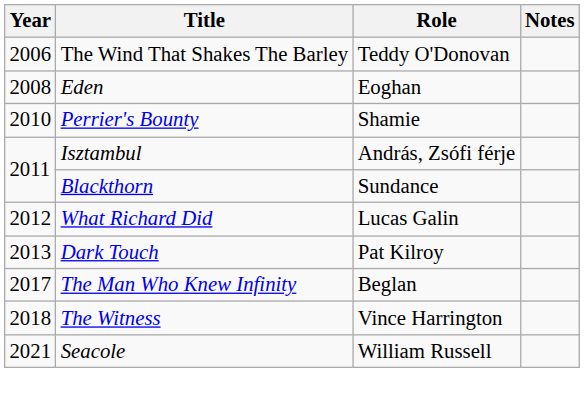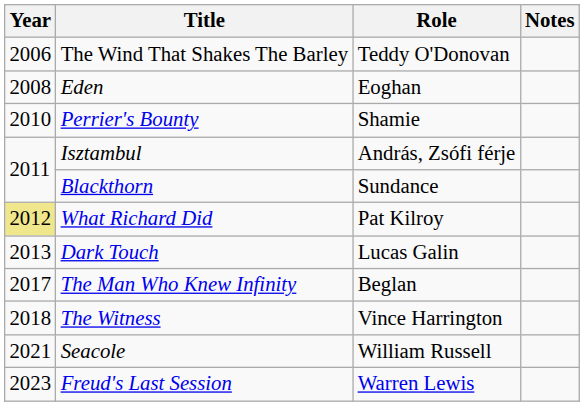What Richard Did | Year: no background -> khaki background
What Richard Did | Role: Lucas Galin -> Pat Kilroy
Dark Touch | Role: Pat Kilroy -> Lucas Galin
+ row: 2023 | Freud's Last Session | Warren Lewis
